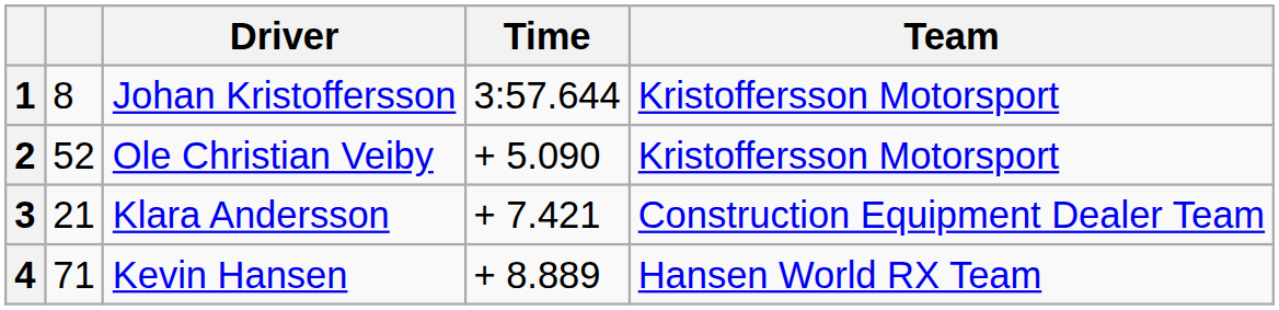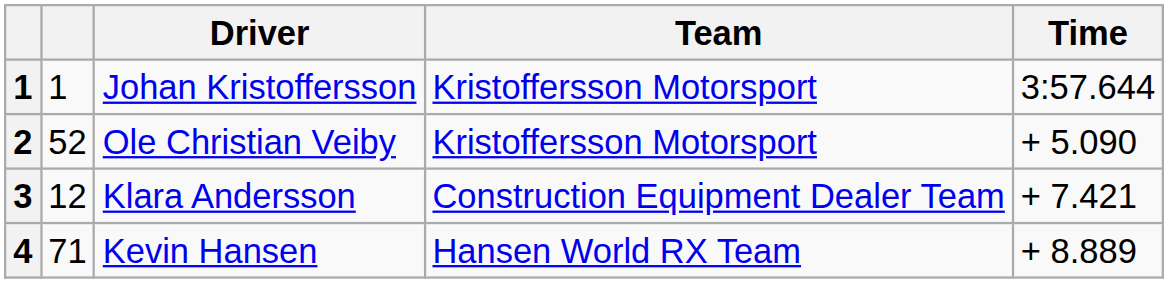columns swapped: Team <-> Time
Johan Kristoffersson | column 2: 8 -> 1
Klara Andersson | column 2: 21 -> 12
